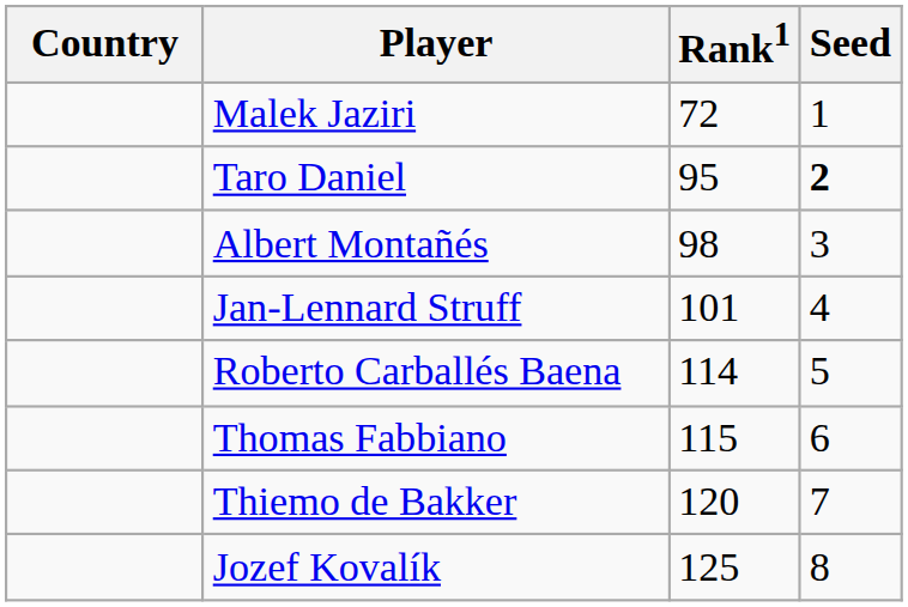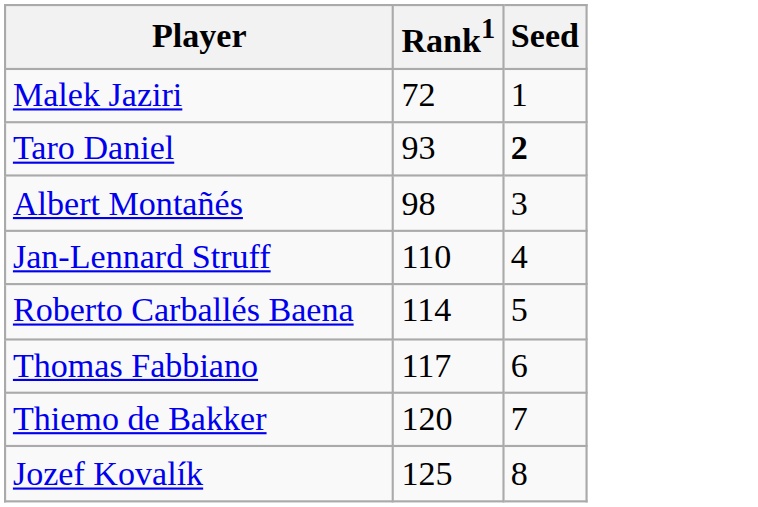- column: Country
Taro Daniel | Rank1: 95 -> 93
Jan-Lennard Struff | Rank1: 101 -> 110
Thomas Fabbiano | Rank1: 115 -> 117
